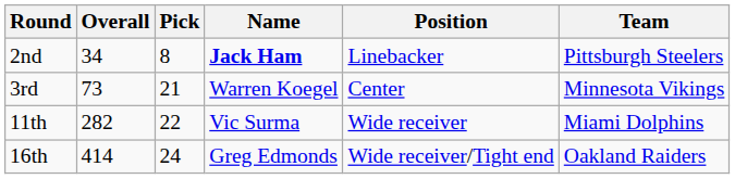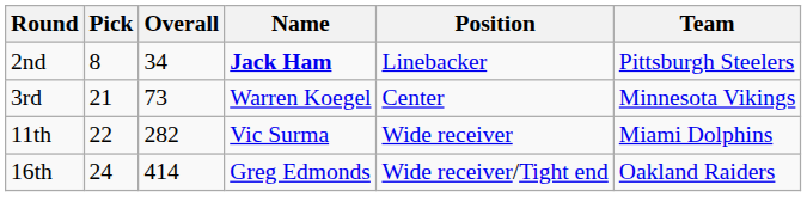columns swapped: Pick <-> Overall
